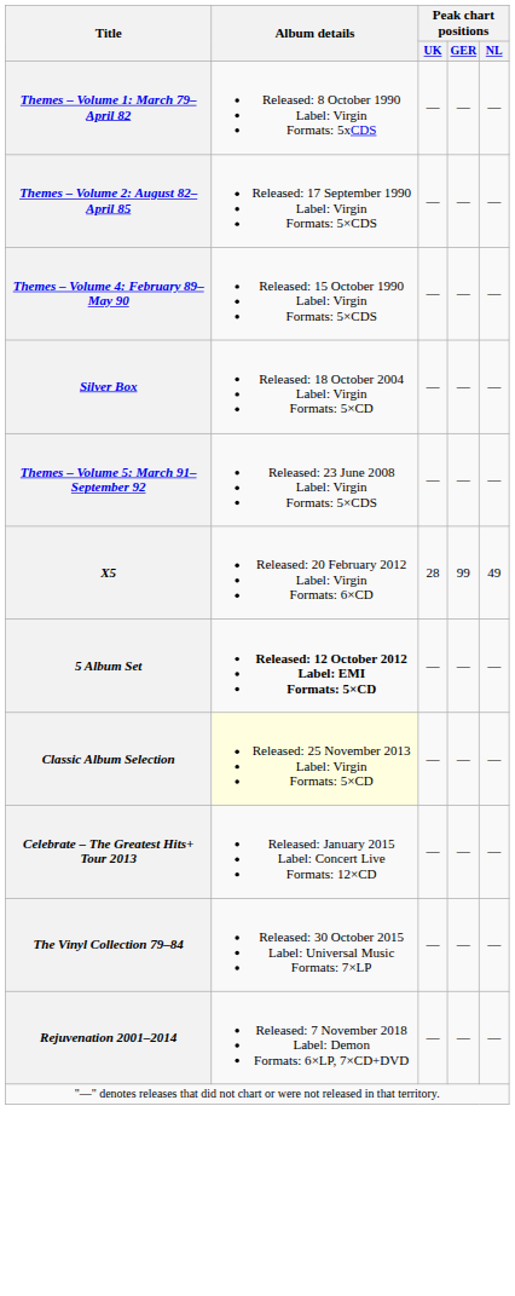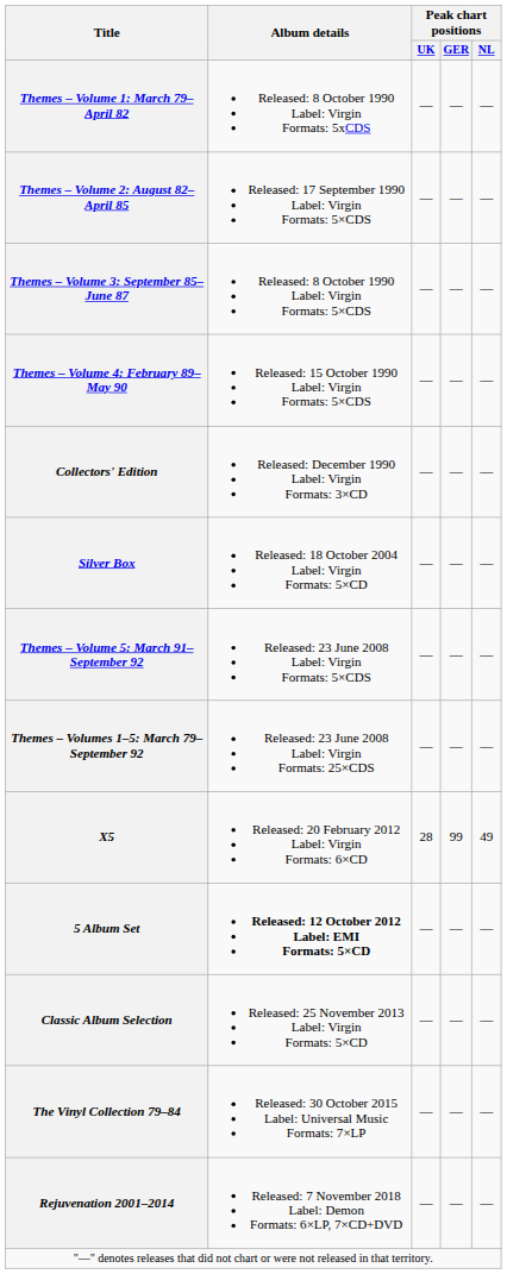+ row: Themes – Volume 3: September 85–June 87 | Released: 8 October 1990 Label: Virgin Formats: 5×CDS | — | — | —
+ row: Collectors' Edition | Released: December 1990 Label: Virgin Formats: 3×CD | — | — | —
+ row: Themes – Volumes 1–5: March 79–September 92 | Released: 23 June 2008 Label: Virgin Formats: 25×CDS | — | — | —
Classic Album Selection | Album details: lightyellow background -> no background
- row: Celebrate – The Greatest Hits+ Tour 2013 | Released: January 2015 Label: Concert Live Formats: 12×CD | — | — | —
